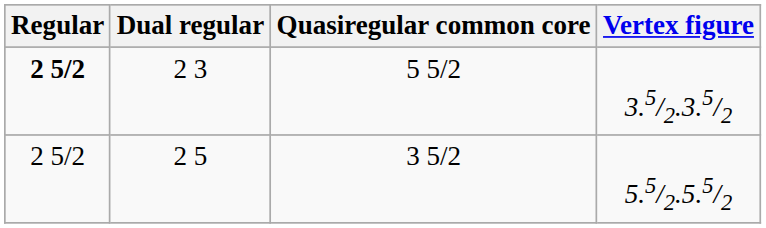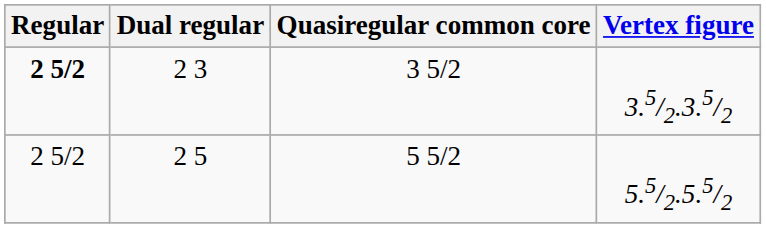2 3 | Quasiregular common core: 5 5/2 -> 3 5/2
2 5 | Quasiregular common core: 3 5/2 -> 5 5/2
